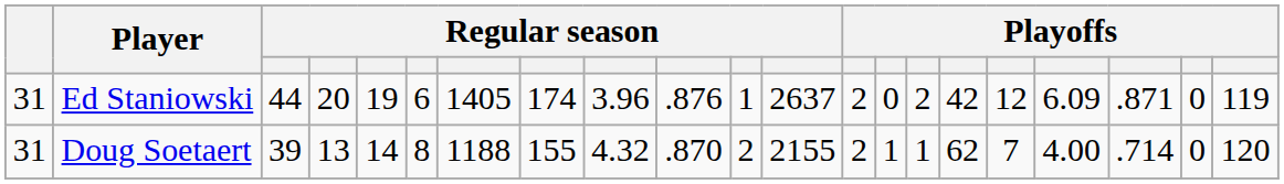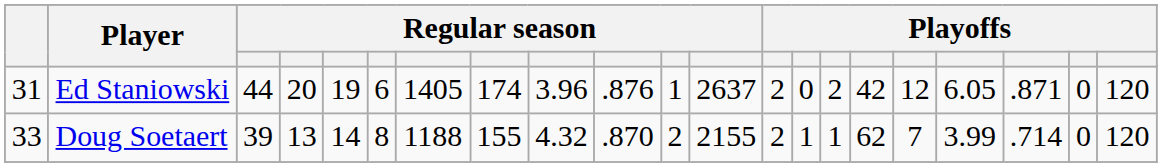Ed Staniowski | column 18: 6.09 -> 6.05
Ed Staniowski | column 21: 119 -> 120
Doug Soetaert | column 1: 31 -> 33
Doug Soetaert | column 18: 4.00 -> 3.99
